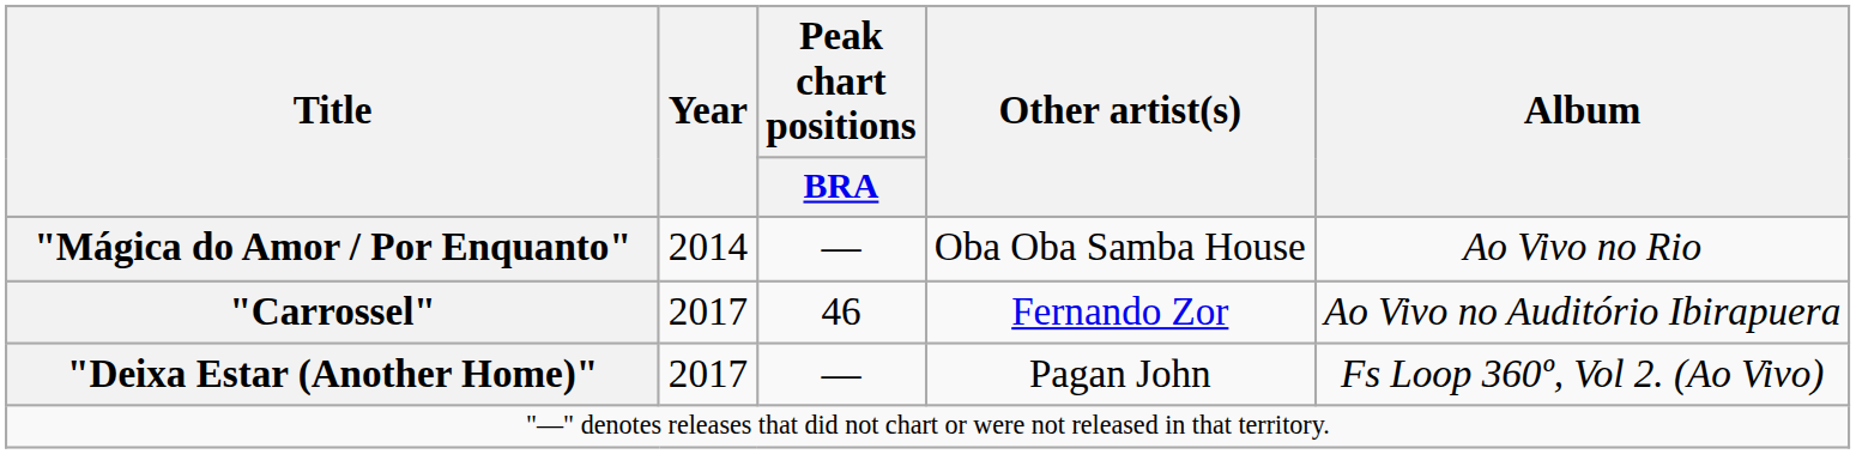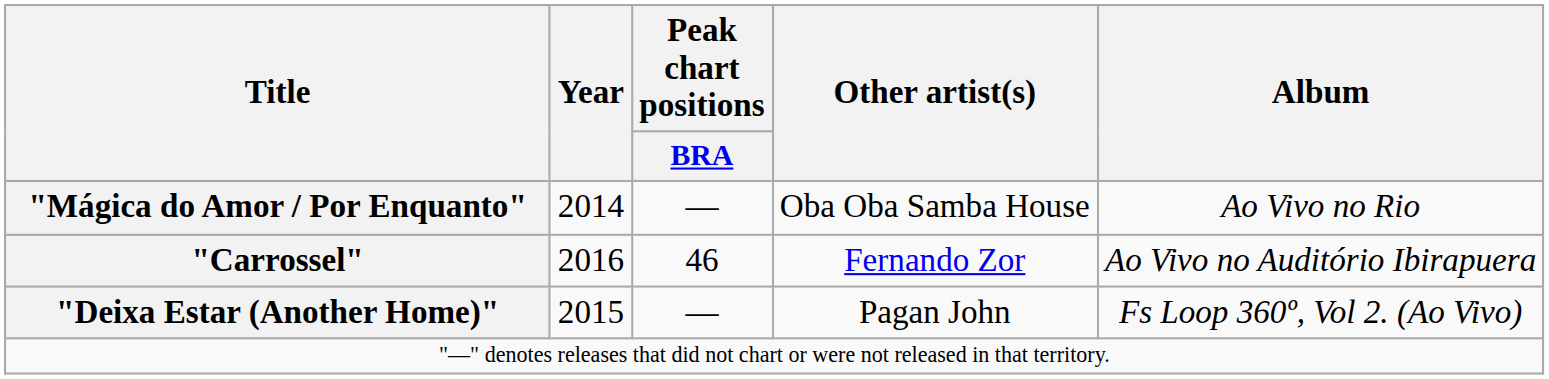"Carrossel" | Year: 2017 -> 2016
"Deixa Estar (Another Home)" | Year: 2017 -> 2015
